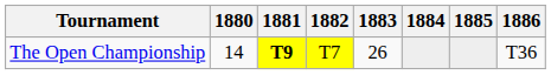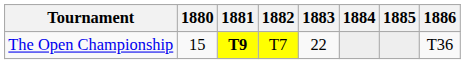The Open Championship | 1880: 14 -> 15
The Open Championship | 1883: 26 -> 22
